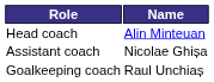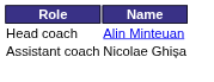- row: Goalkeeping coach | Raul Unchiaș
